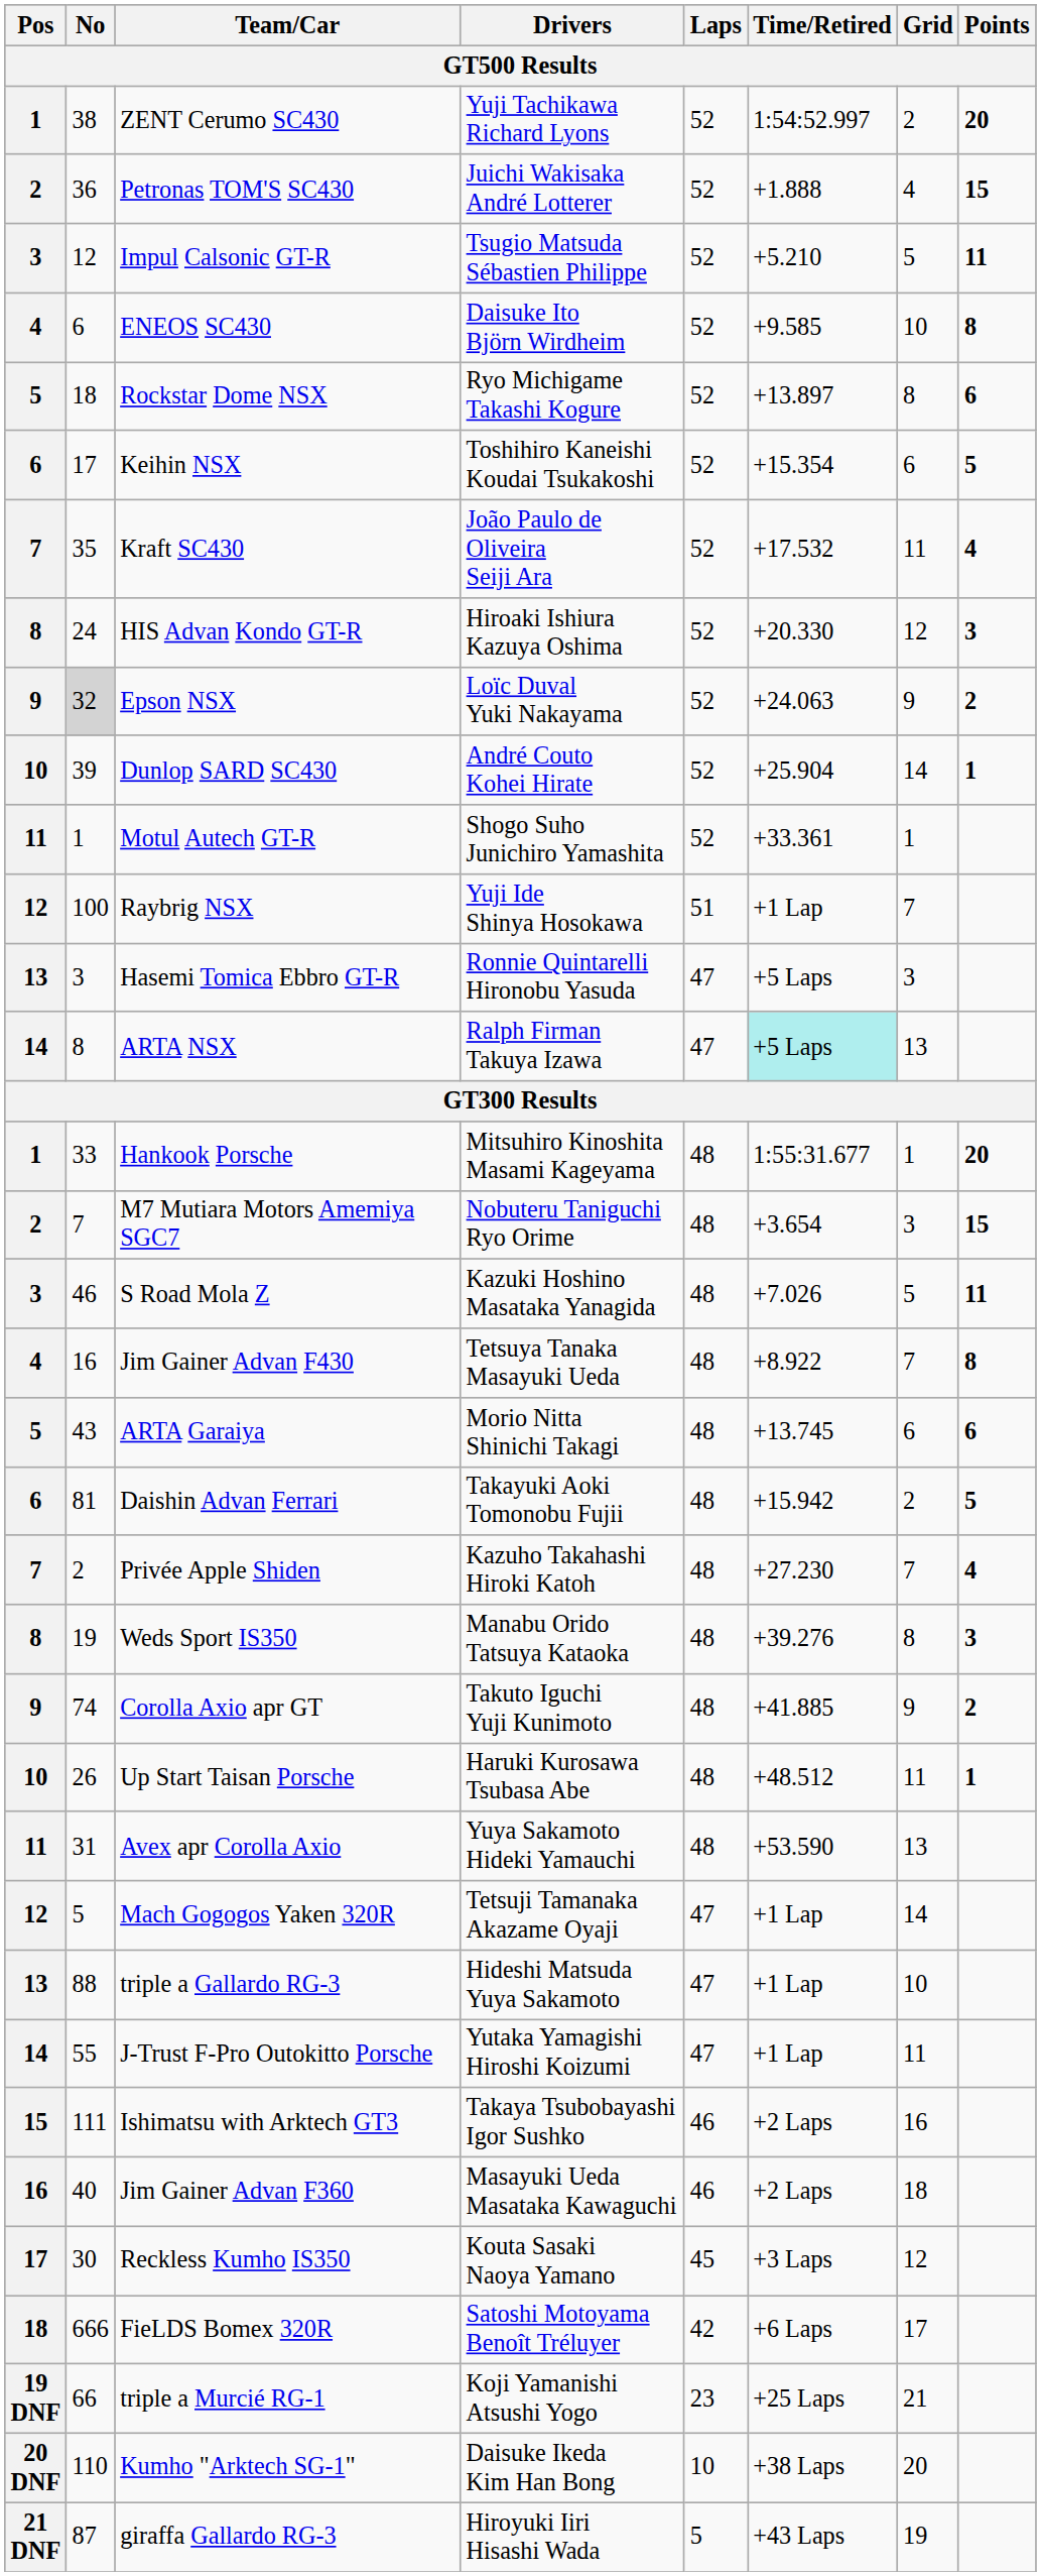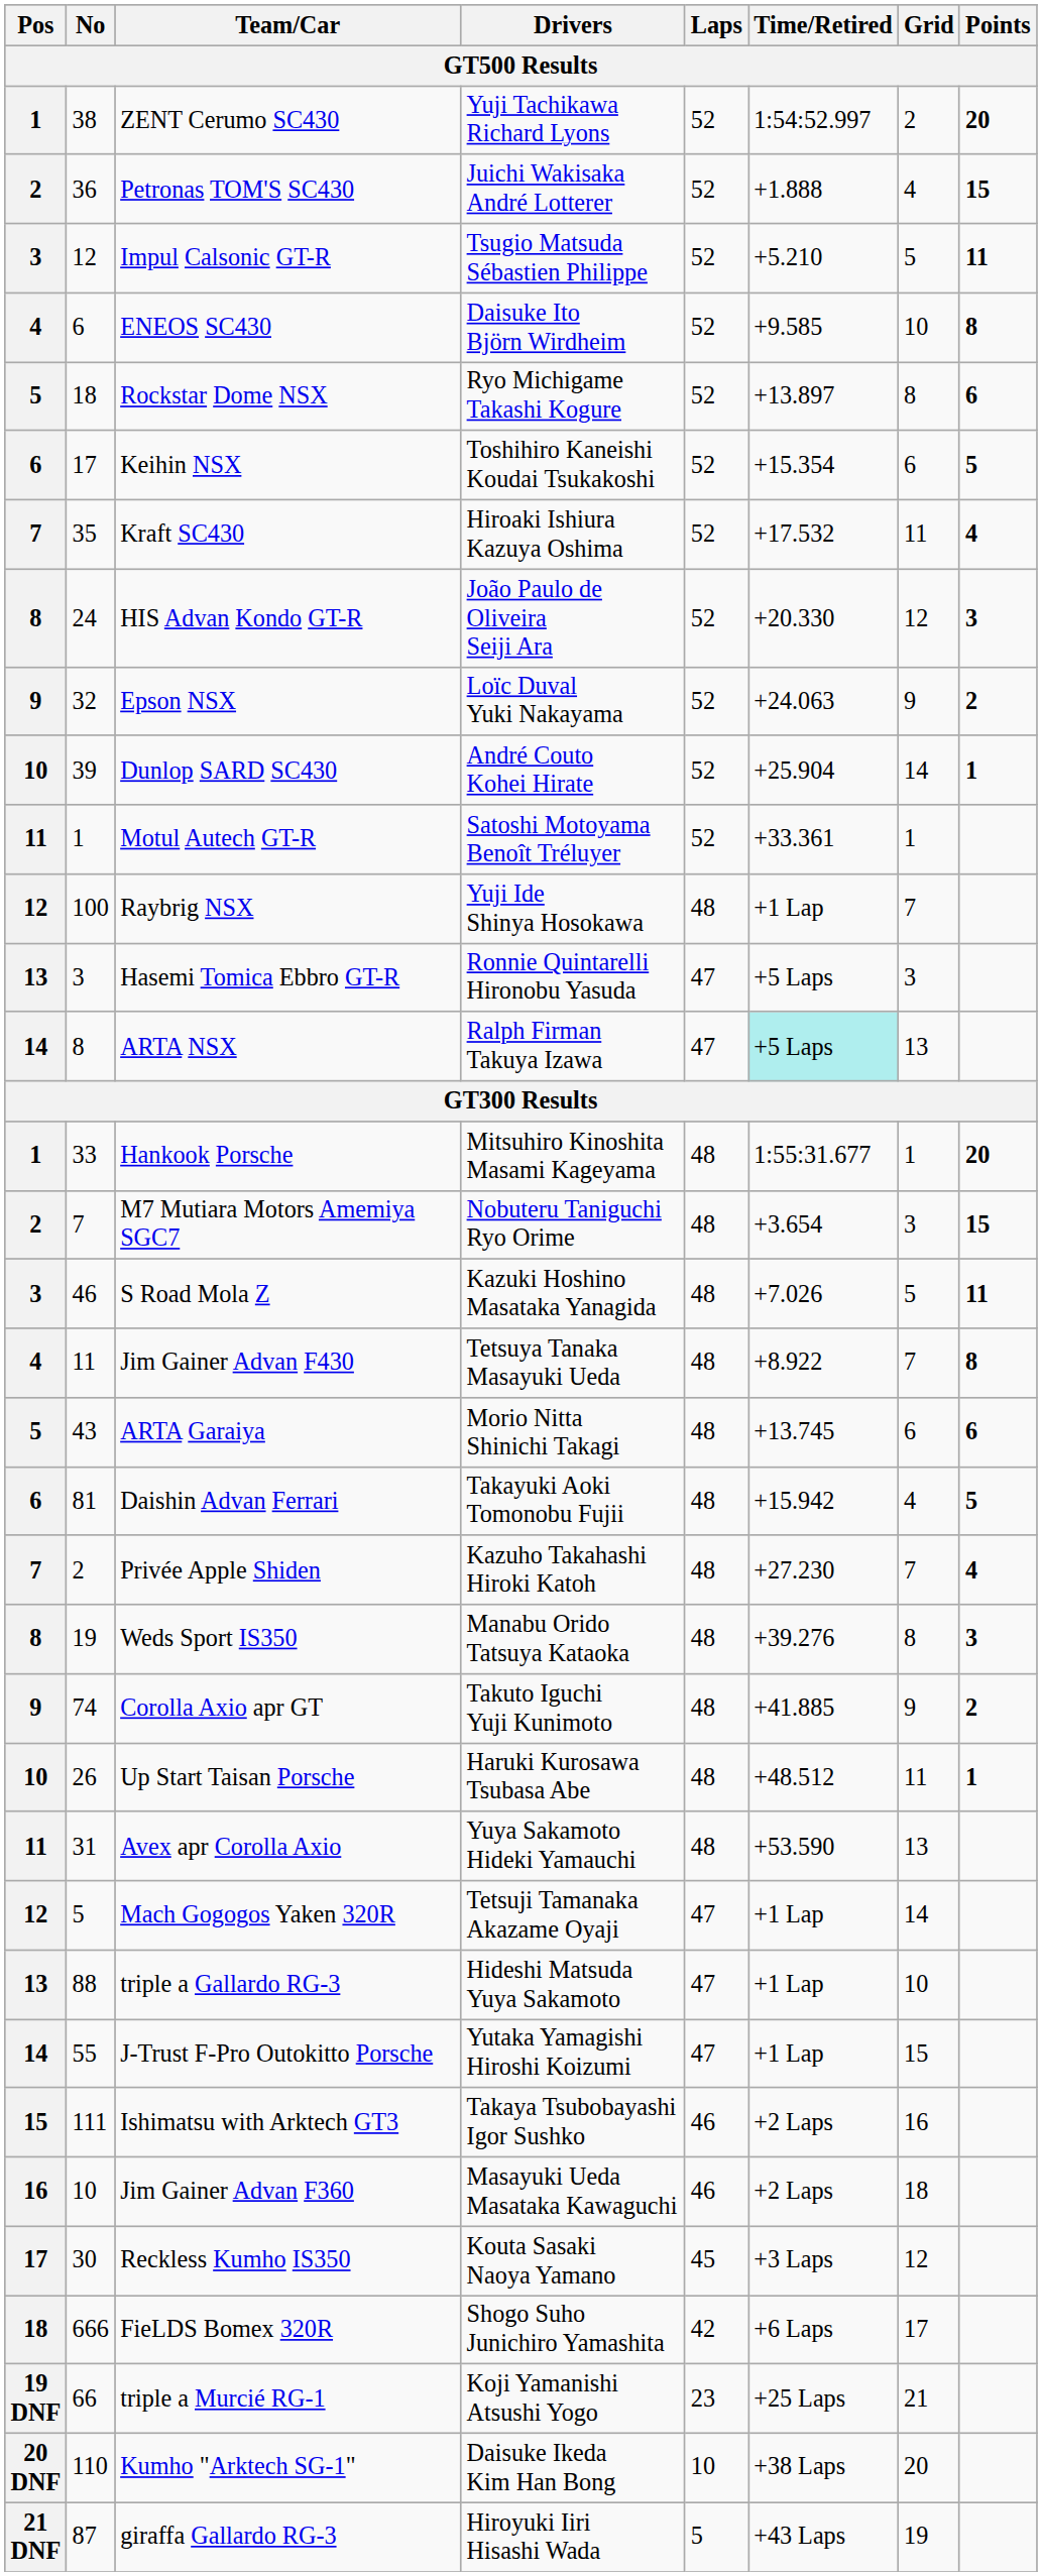Kraft SC430 | Drivers: João Paulo de Oliveira Seiji Ara -> Hiroaki Ishiura Kazuya Oshima
HIS Advan Kondo GT-R | Drivers: Hiroaki Ishiura Kazuya Oshima -> João Paulo de Oliveira Seiji Ara
Epson NSX | No: lightgrey background -> no background
Motul Autech GT-R | Drivers: Shogo Suho Junichiro Yamashita -> Satoshi Motoyama Benoît Tréluyer
Raybrig NSX | Laps: 51 -> 48
Jim Gainer Advan F430 | No: 16 -> 11
Daishin Advan Ferrari | Grid: 2 -> 4
J-Trust F-Pro Outokitto Porsche | Grid: 11 -> 15
Jim Gainer Advan F360 | No: 40 -> 10
FieLDS Bomex 320R | Drivers: Satoshi Motoyama Benoît Tréluyer -> Shogo Suho Junichiro Yamashita
